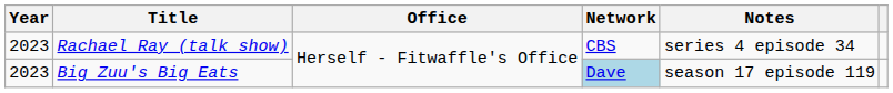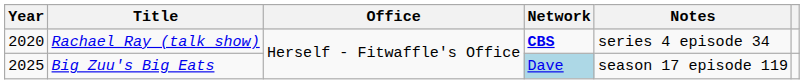Rachael Ray (talk show) | Year: 2023 -> 2020
Rachael Ray (talk show) | Network: normal -> bold
Big Zuu's Big Eats | Year: 2023 -> 2025
